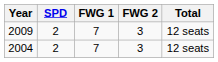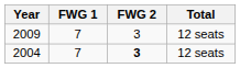- column: SPD | 2 | 2
2004 | FWG 2: normal -> bold
